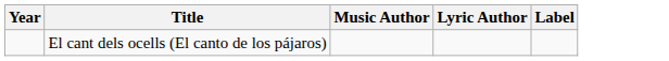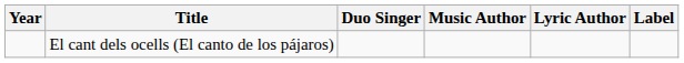+ column: Duo Singer
